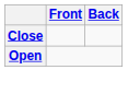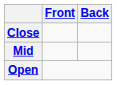+ row: Mid
